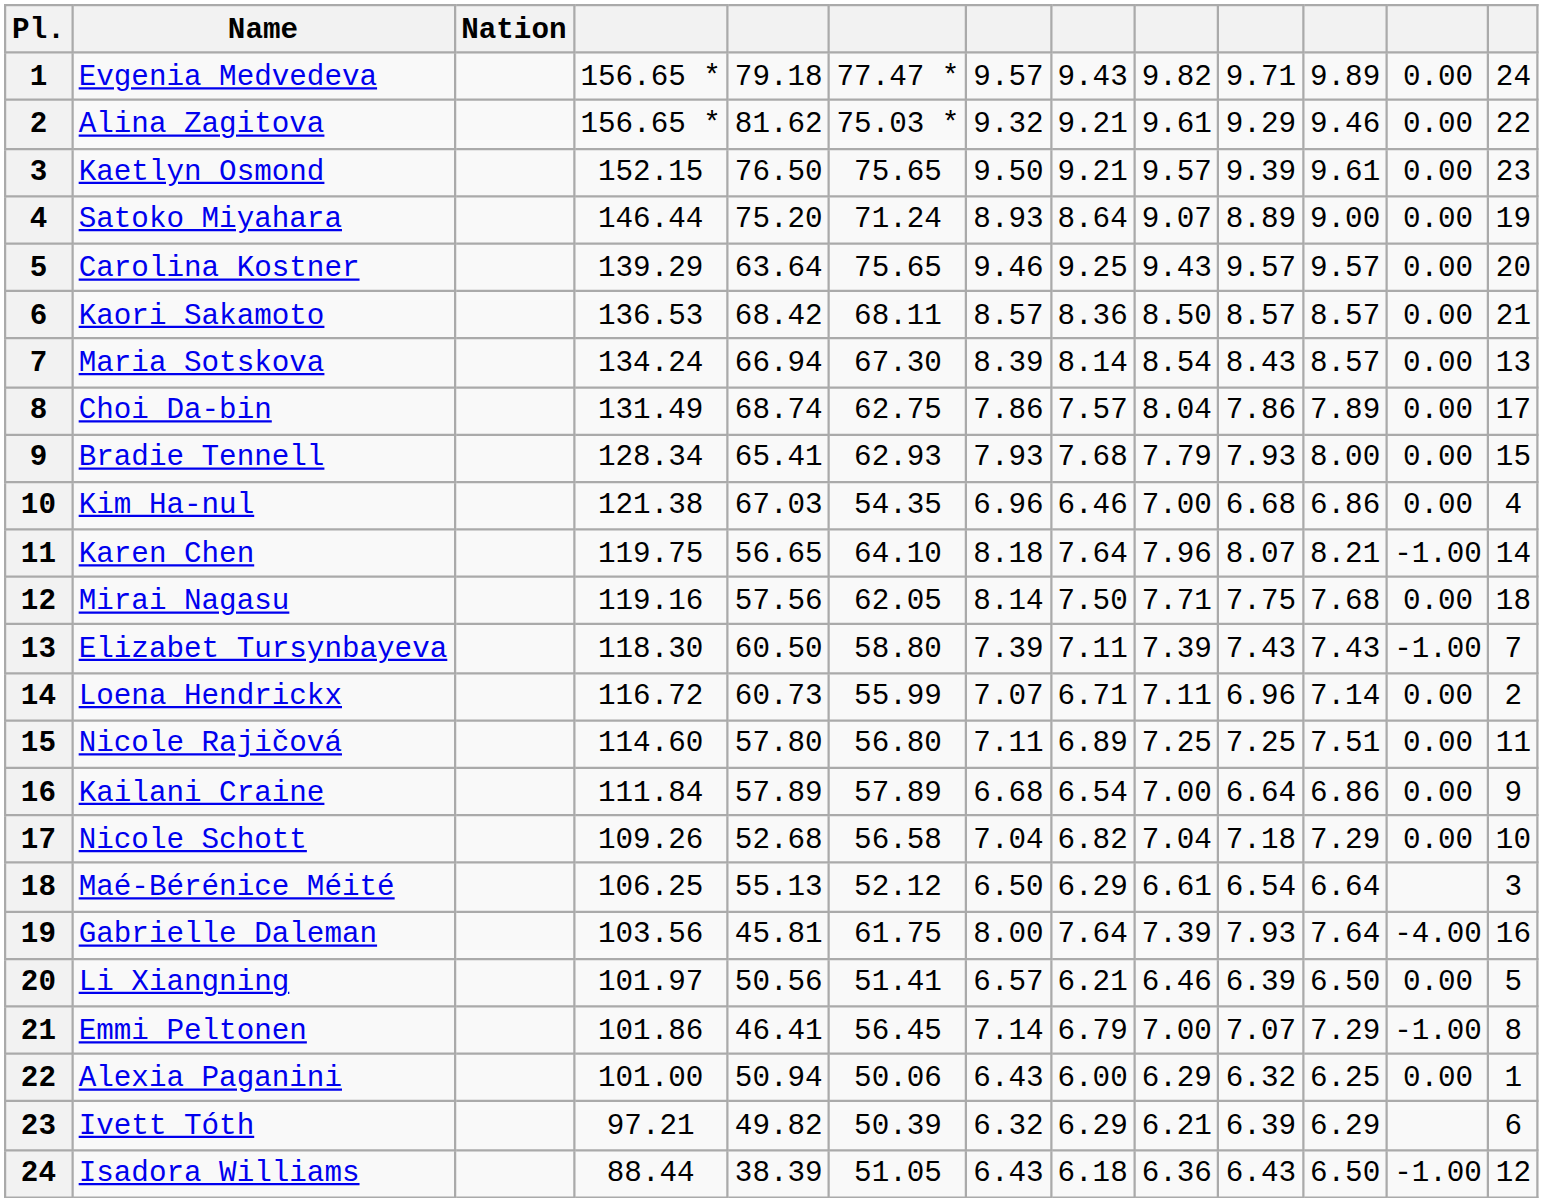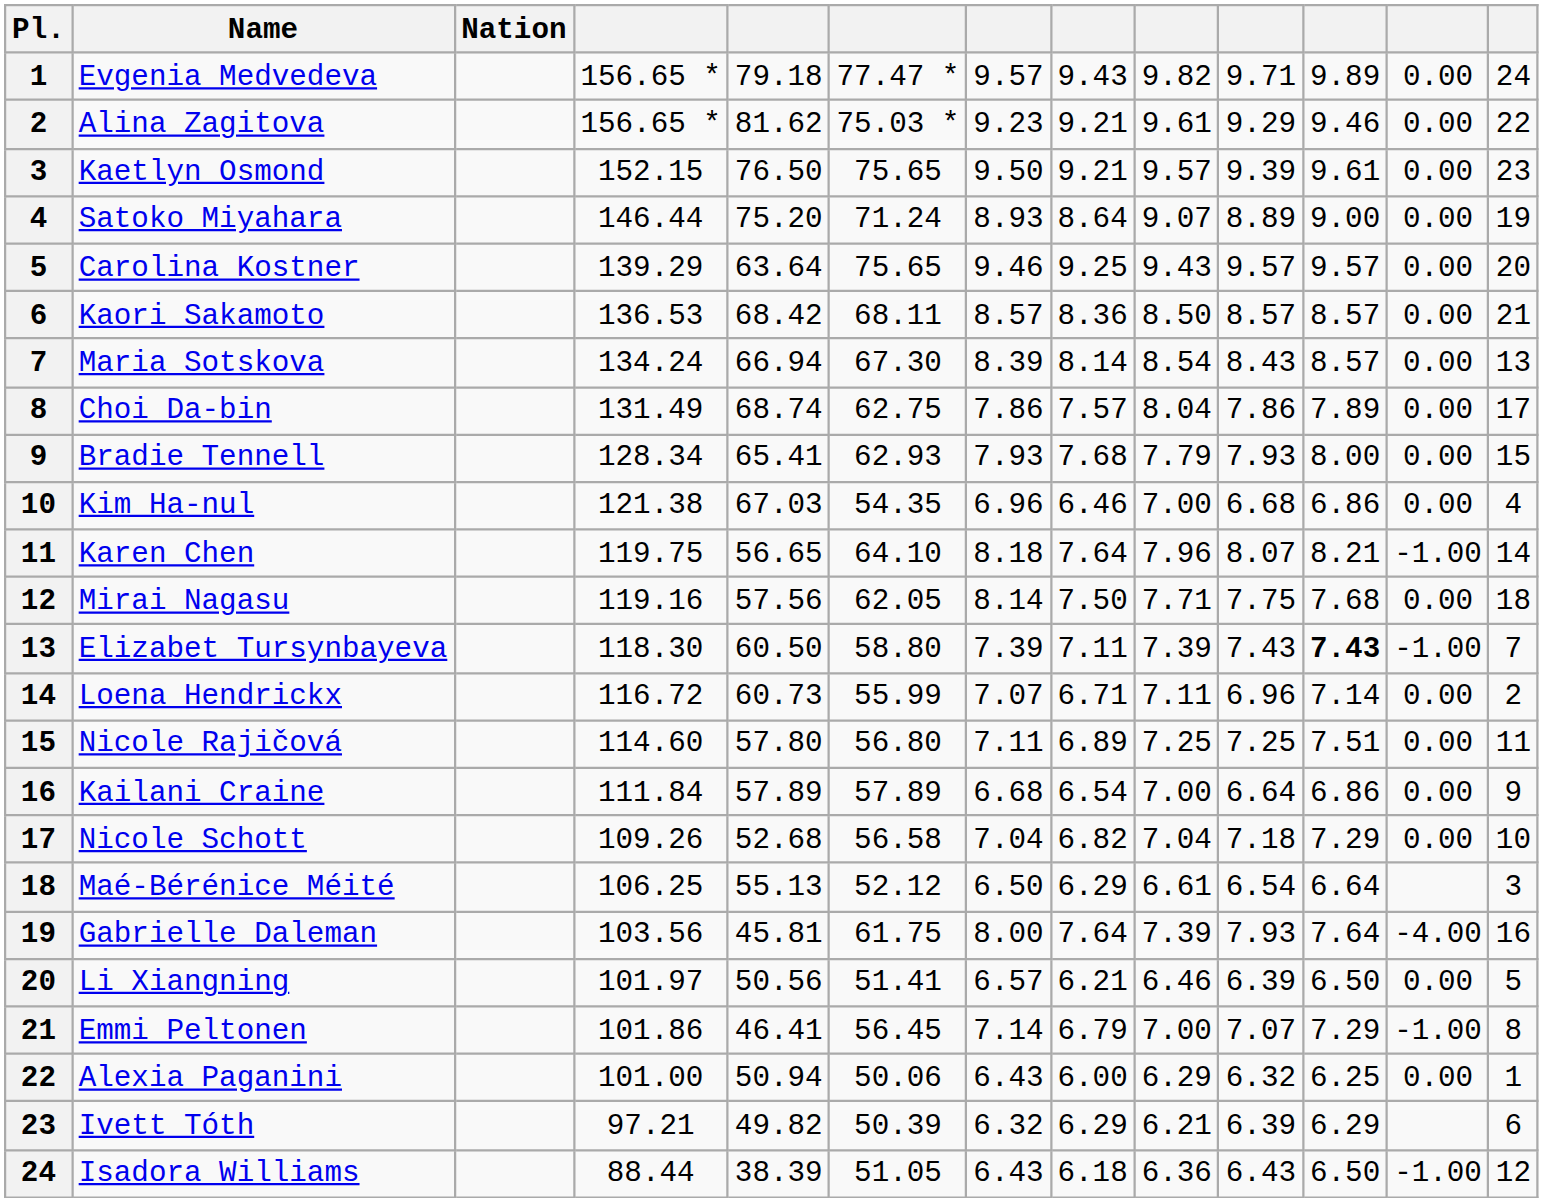Alina Zagitova | column 7: 9.32 -> 9.23
Elizabet Tursynbayeva | column 11: normal -> bold
